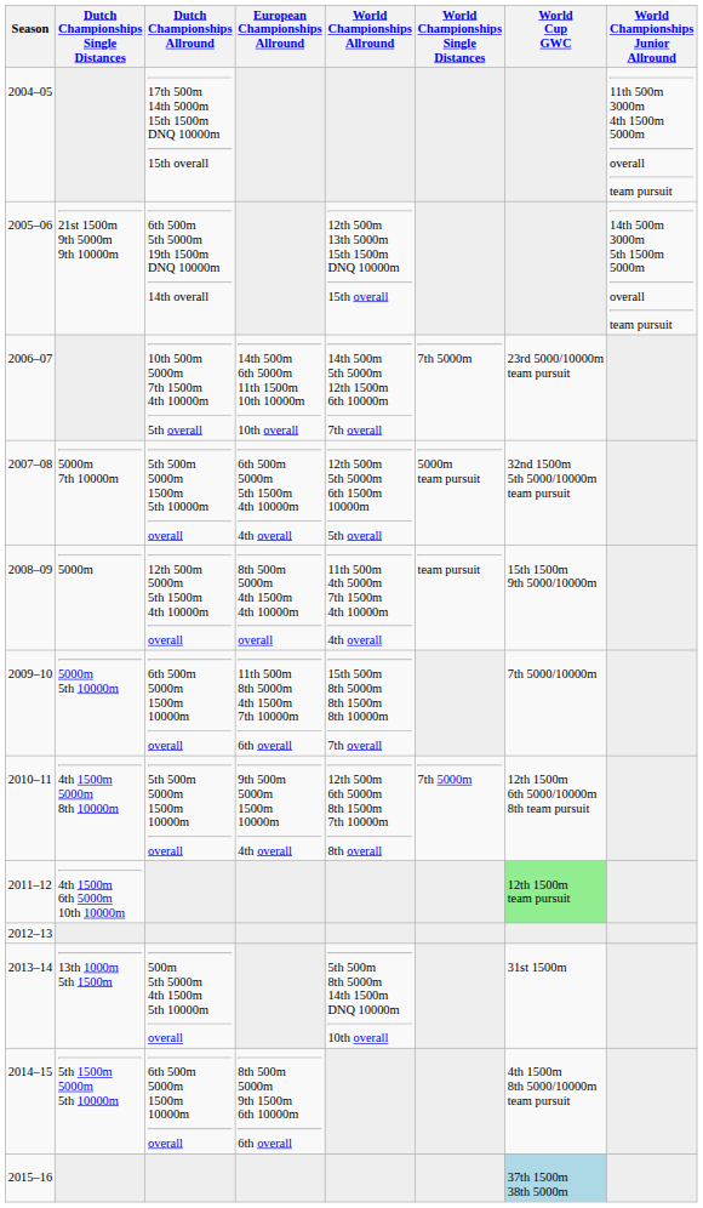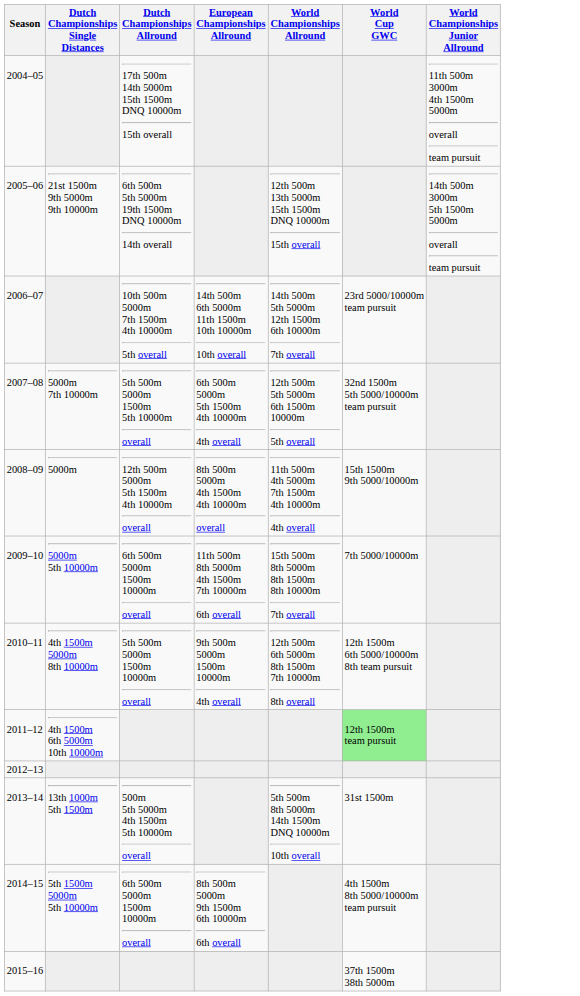- column: World Championships Single Distances | 7th 5000m | 5000m team pursuit | team pursuit | 7th 5000m
2015–16 | World Cup GWC: lightblue background -> no background
